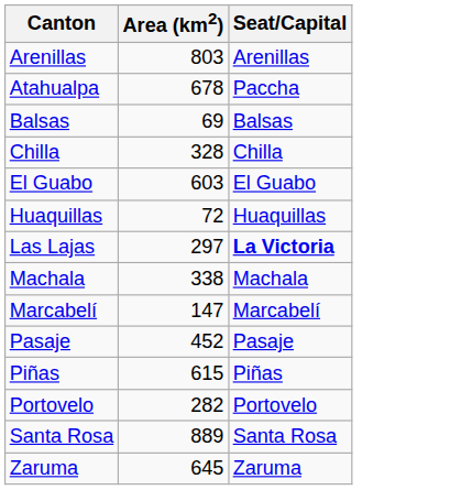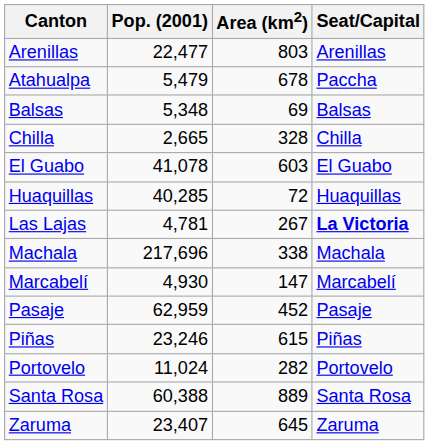+ column: Pop. (2001) | 22,477 | 5,479 | 5,348 | 2,665 | 41,078 | 40,285 | 4,781 | 217,696 | 4,930 | 62,959 | 23,246 | 11,024 | 60,388 | 23,407
Las Lajas | Area (km2): 297 -> 267
